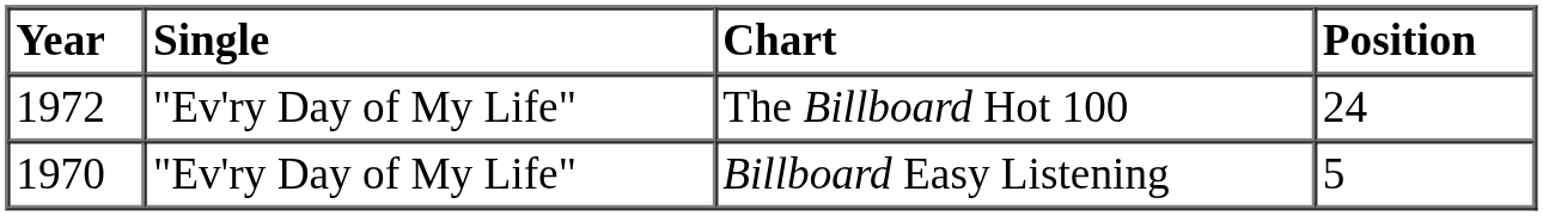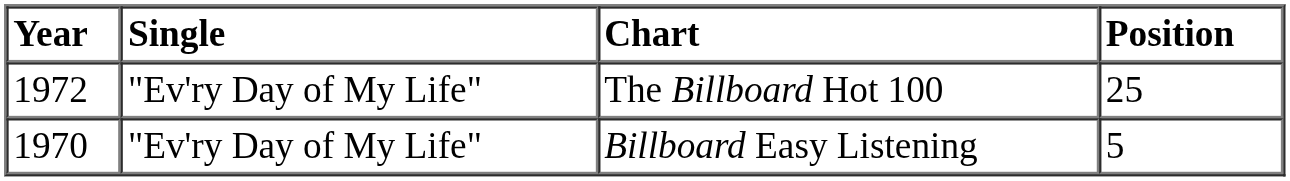The Billboard Hot 100 | Position: 24 -> 25
